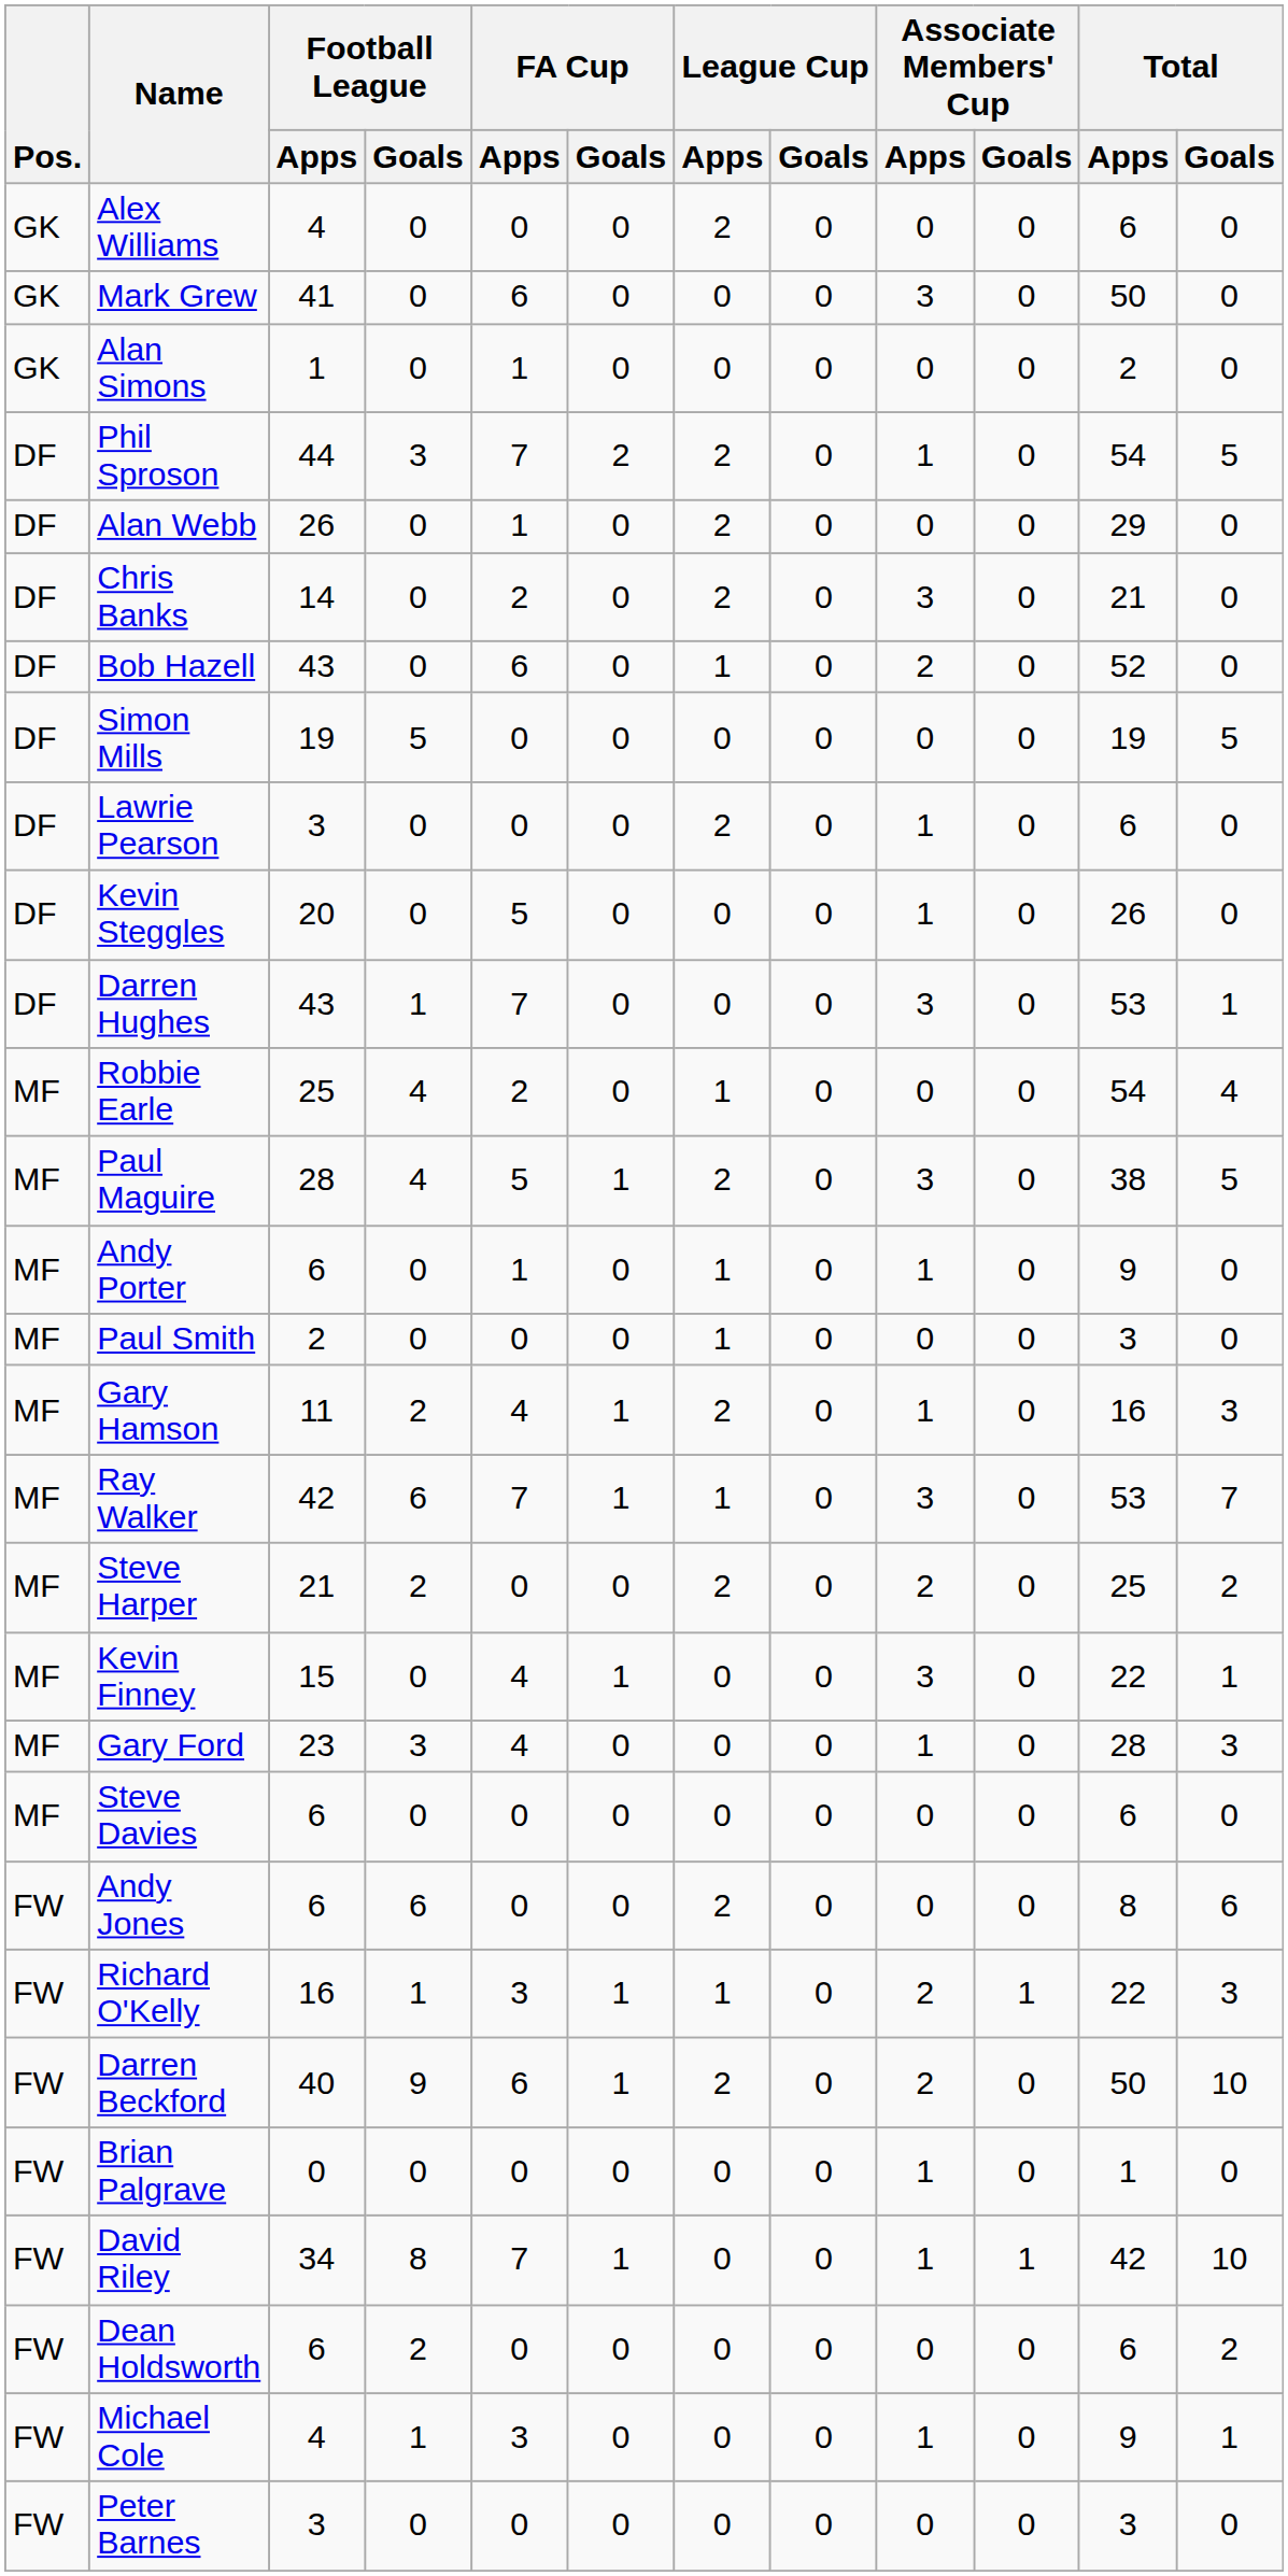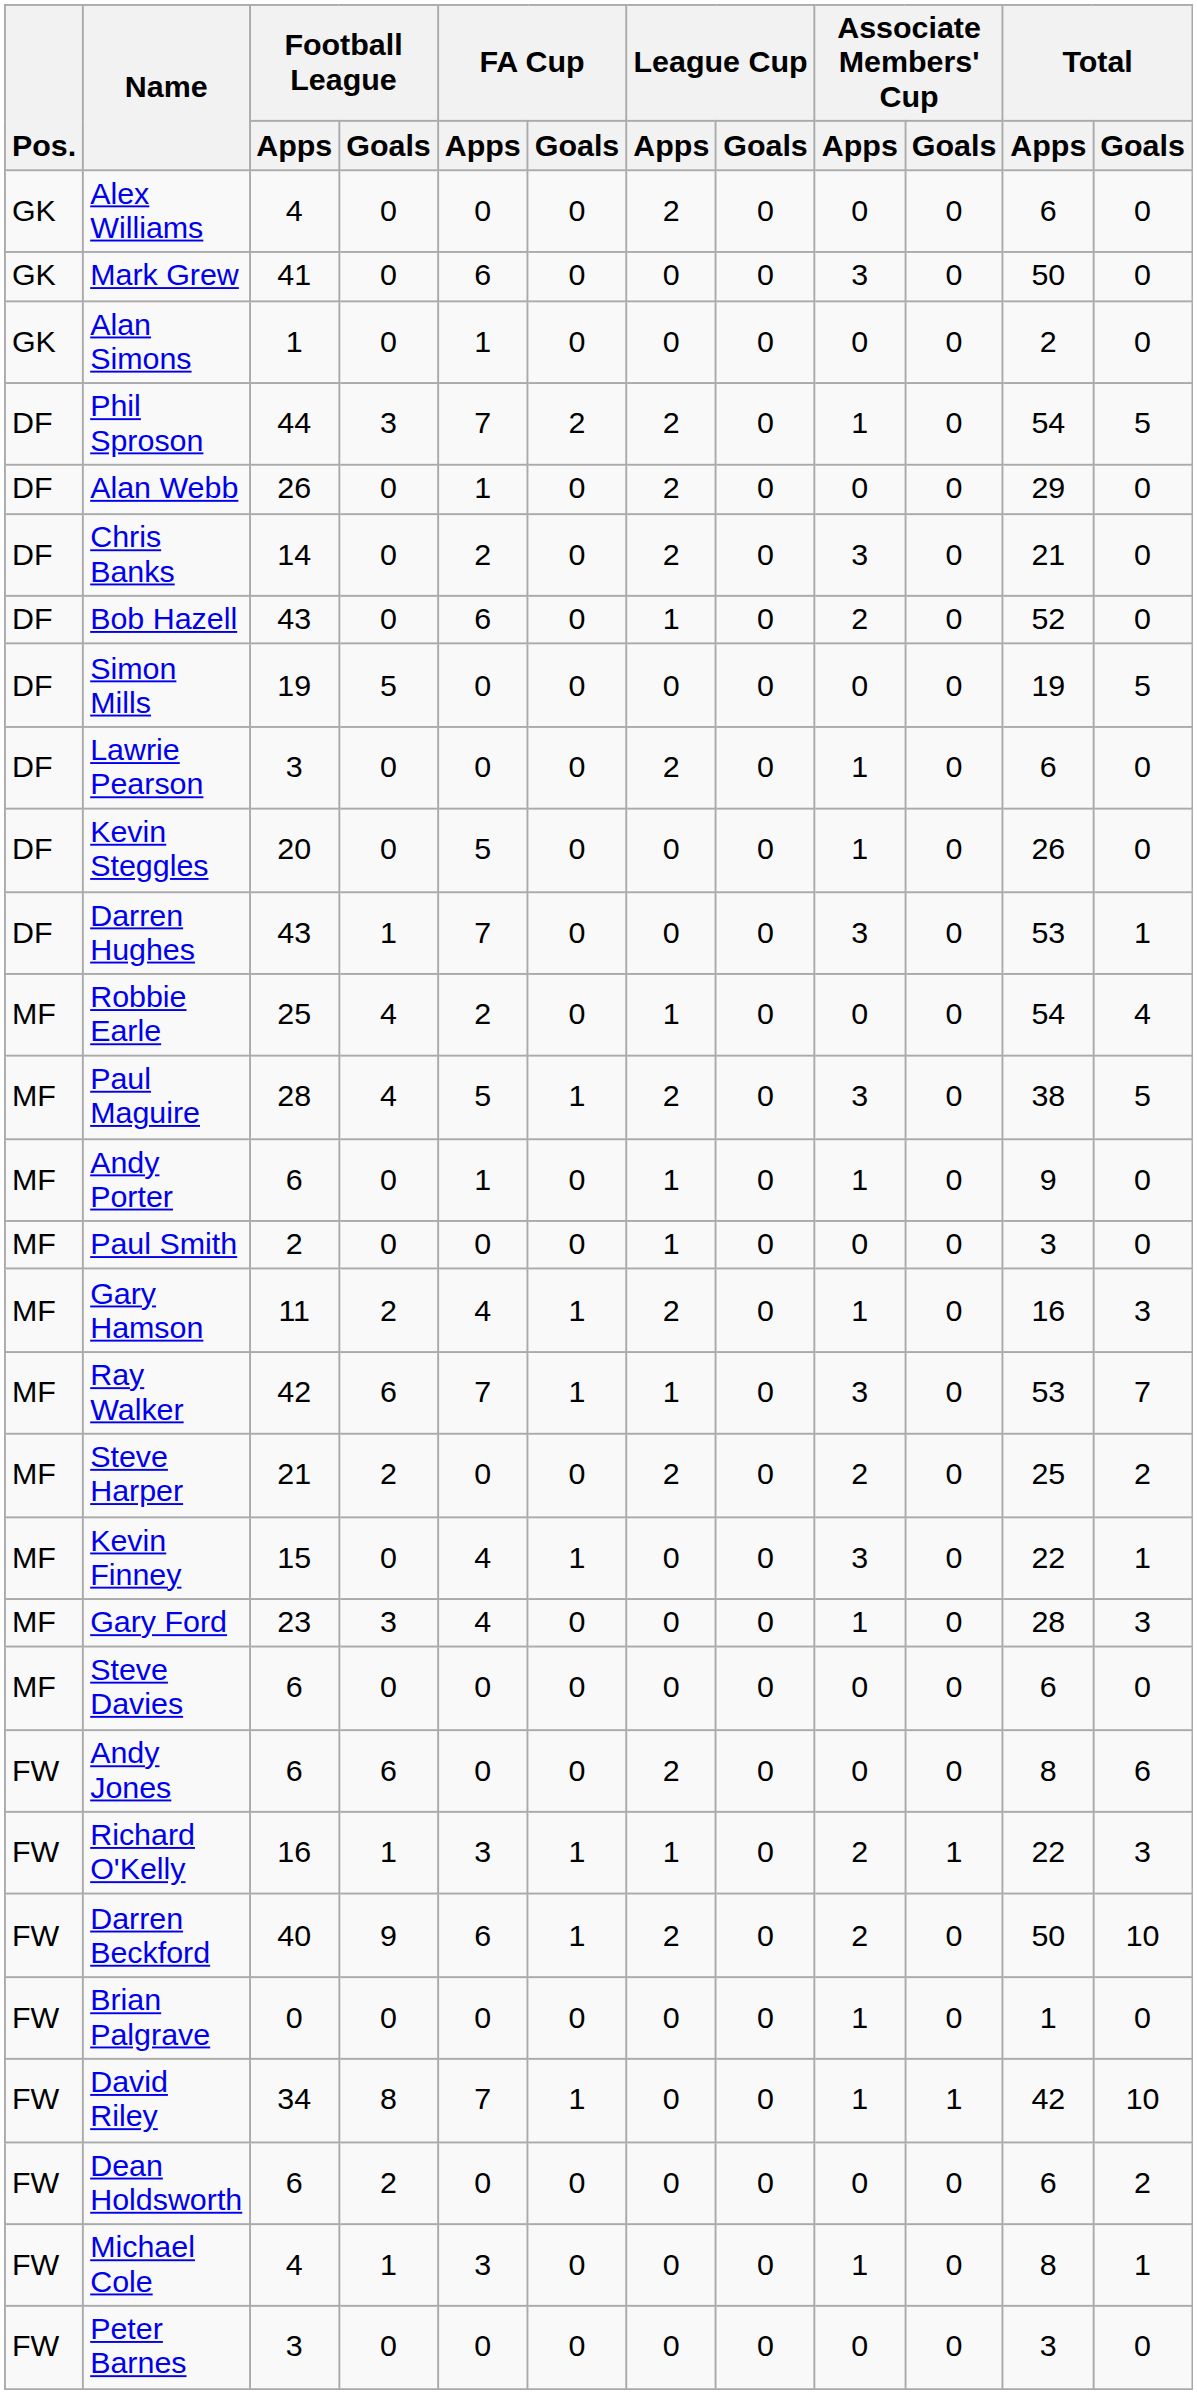Michael Cole | Total / Apps: 9 -> 8
